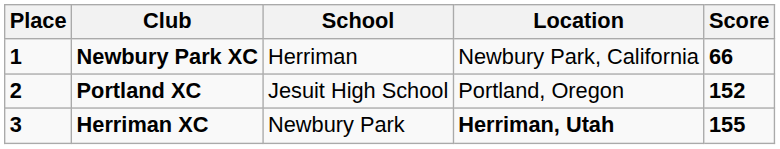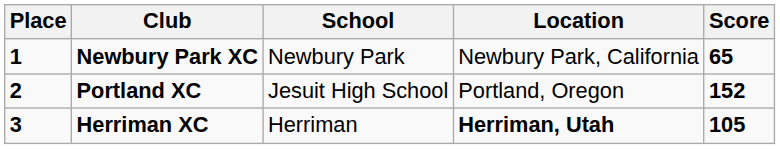Newbury Park XC | School: Herriman -> Newbury Park
Newbury Park XC | Score: 66 -> 65
Herriman XC | School: Newbury Park -> Herriman
Herriman XC | Score: 155 -> 105
